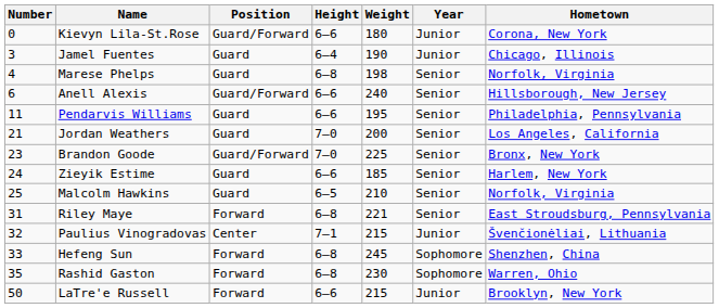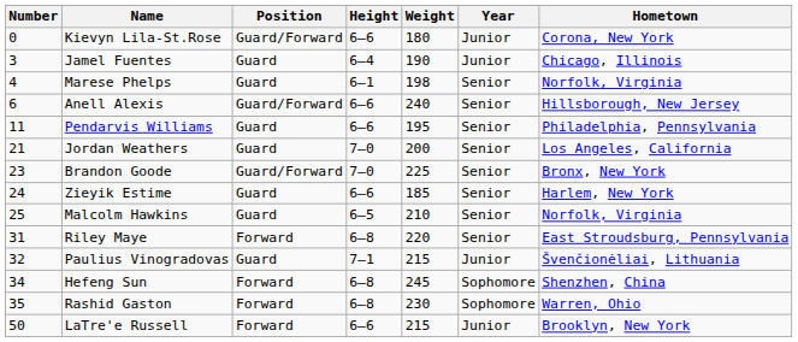Marese Phelps | Height: 6–8 -> 6–1
Riley Maye | Weight: 221 -> 220
Paulius Vinogradovas | Position: Center -> Guard
Hefeng Sun | Number: 33 -> 34
